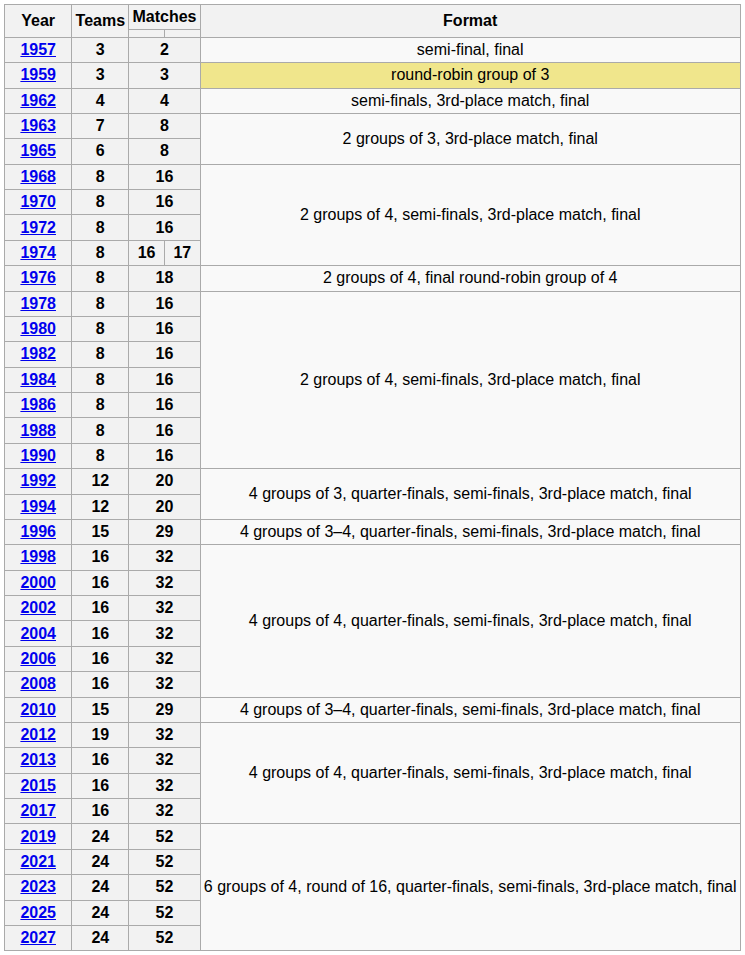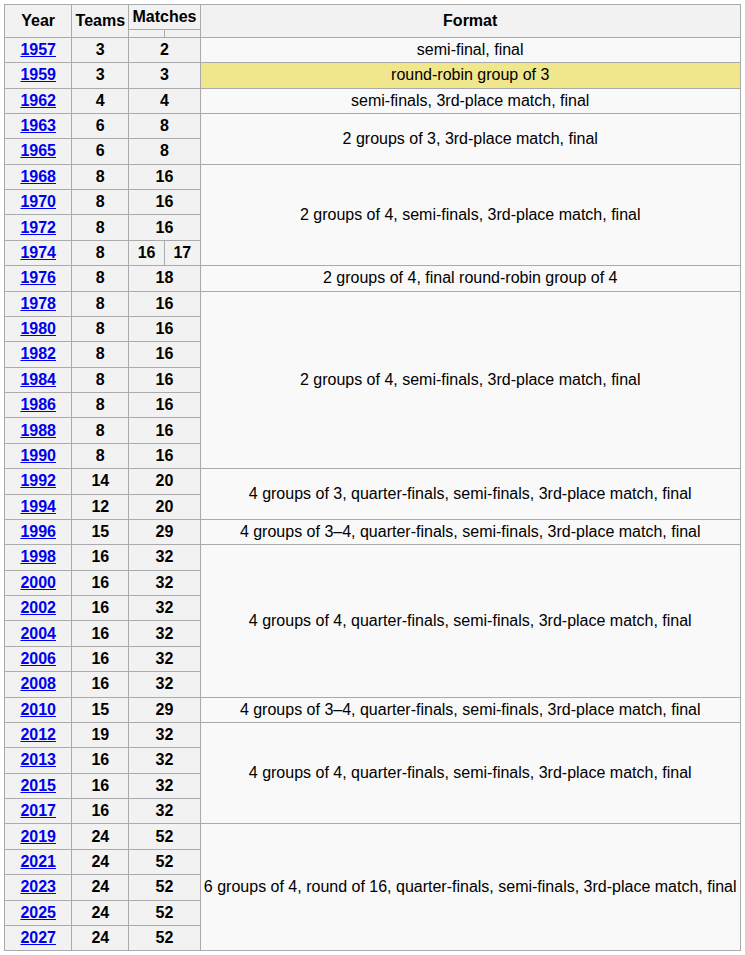1963 | Teams: 7 -> 6
1992 | Teams: 12 -> 14
